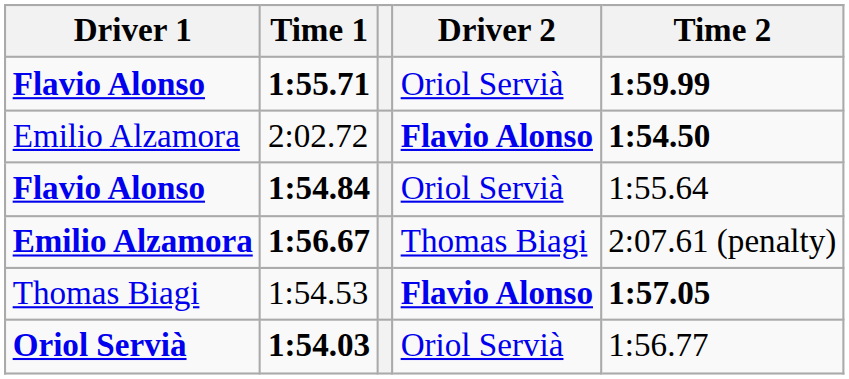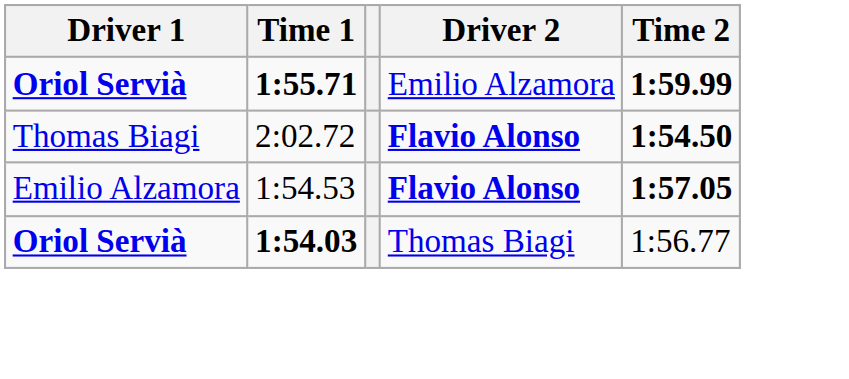1:55.71 | Driver 1: Flavio Alonso -> Oriol Servià
1:55.71 | Driver 2: Oriol Servià -> Emilio Alzamora
2:02.72 | Driver 1: Emilio Alzamora -> Thomas Biagi
- row: Flavio Alonso | 1:54.84 | Oriol Servià | 1:55.64
- row: Emilio Alzamora | 1:56.67 | Thomas Biagi | 2:07.61 (penalty)
1:54.53 | Driver 1: Thomas Biagi -> Emilio Alzamora
1:54.03 | Driver 2: Oriol Servià -> Thomas Biagi
